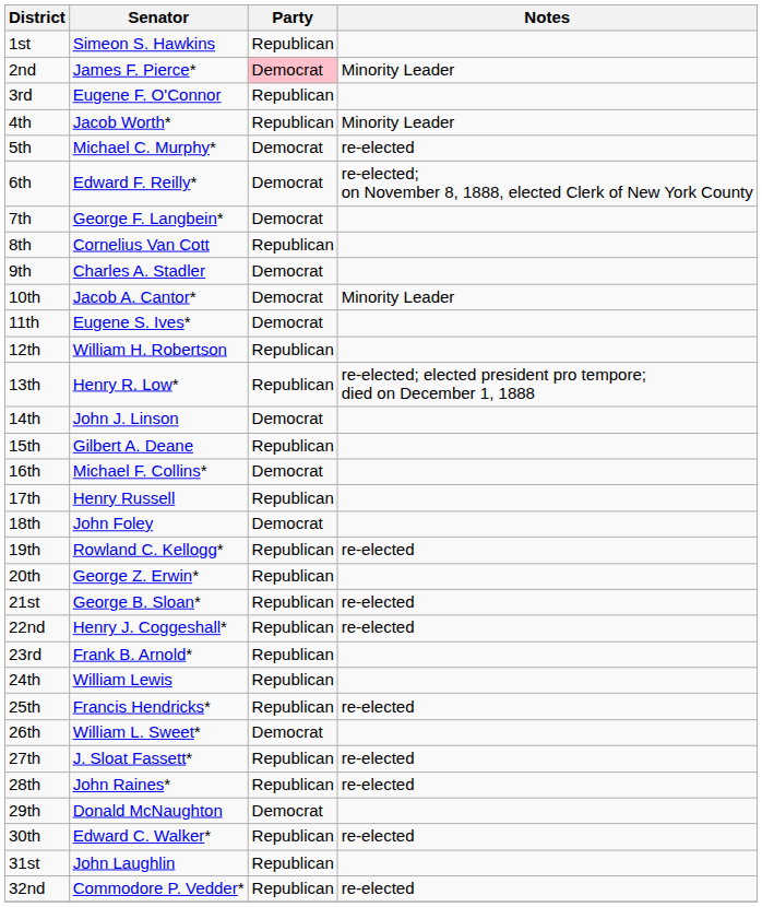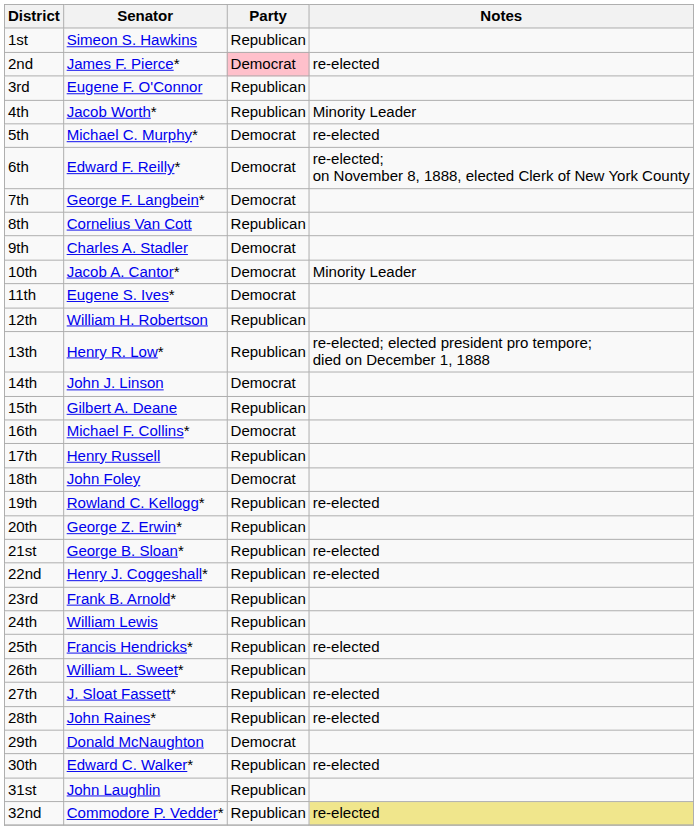2nd | Notes: Minority Leader -> re-elected
26th | Party: Democrat -> Republican
32nd | Notes: no background -> khaki background
